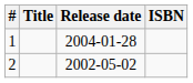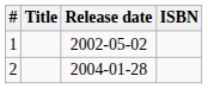1 | Release date: 2004-01-28 -> 2002-05-02
2 | Release date: 2002-05-02 -> 2004-01-28
